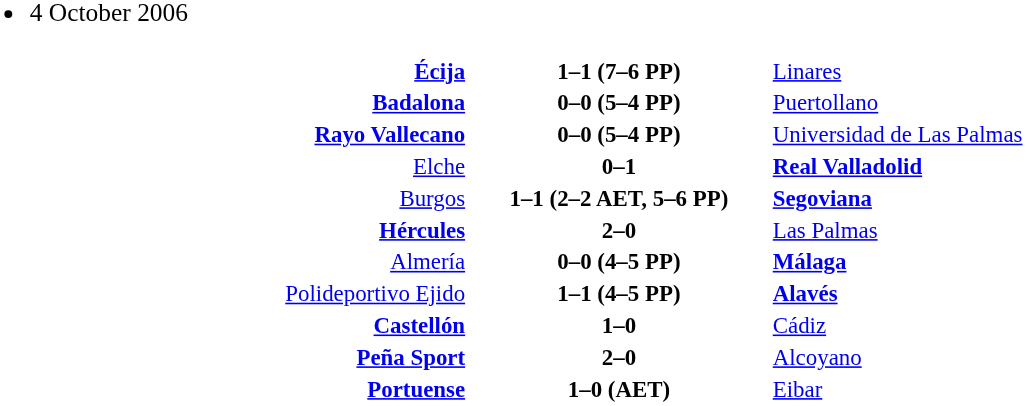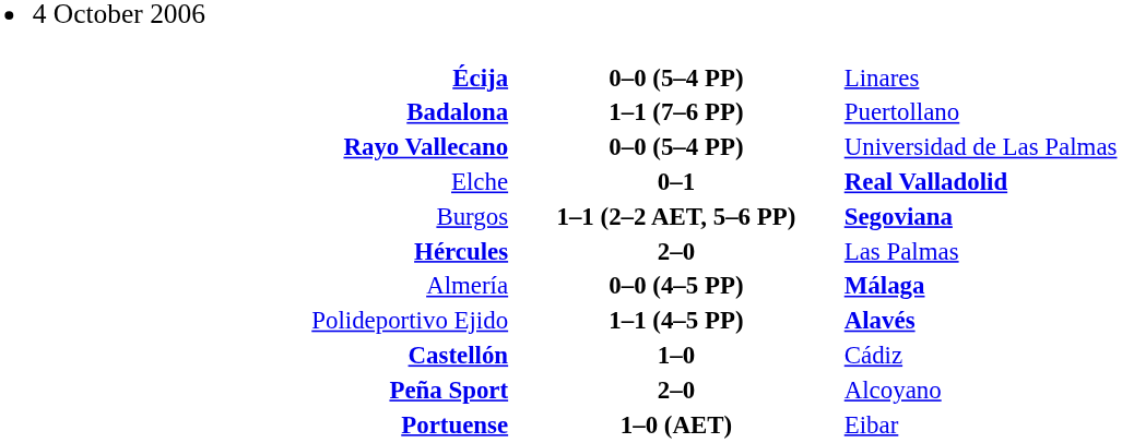Écija | column 2: 1–1 (7–6 PP) -> 0–0 (5–4 PP)
Badalona | column 2: 0–0 (5–4 PP) -> 1–1 (7–6 PP)
